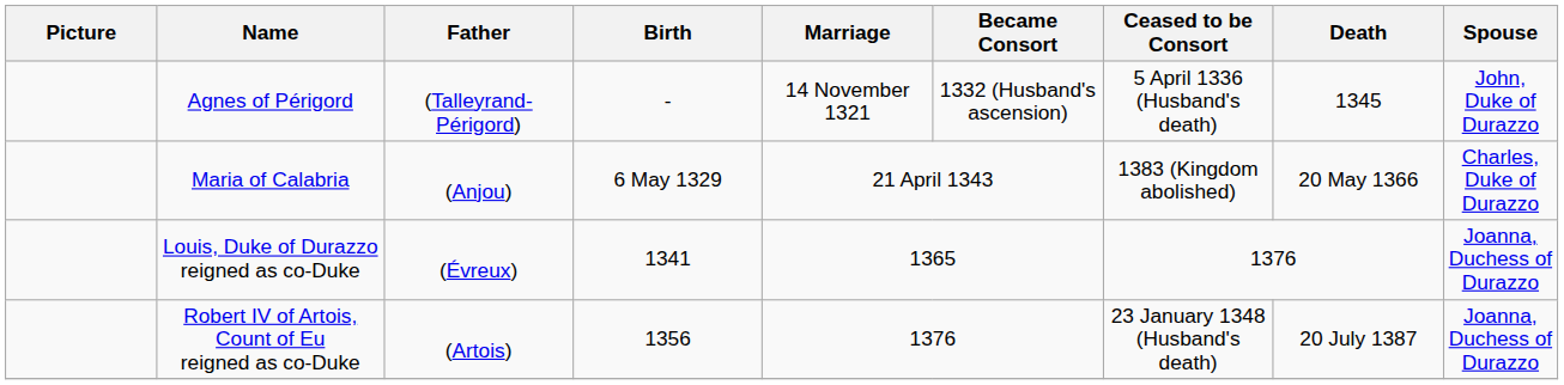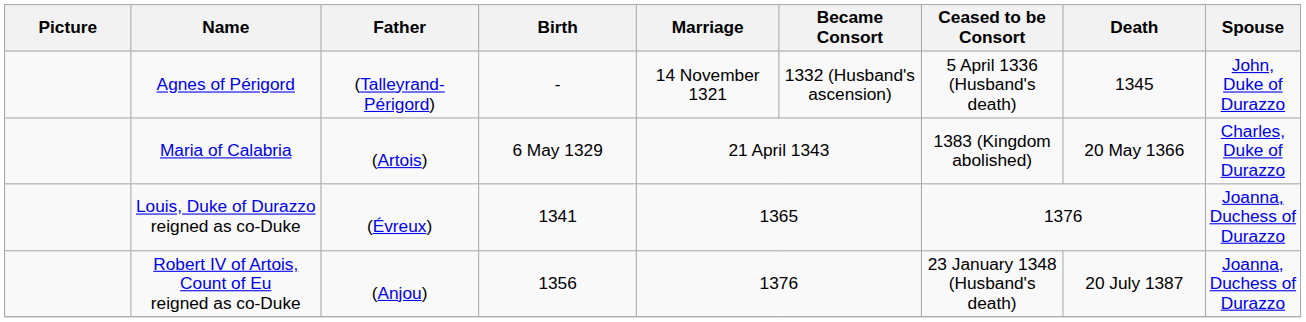Maria of Calabria | Father: (Anjou) -> (Artois)
Robert IV of Artois, Count of Eu reigned as co-Duke | Father: (Artois) -> (Anjou)
